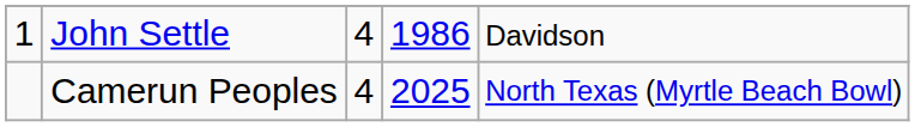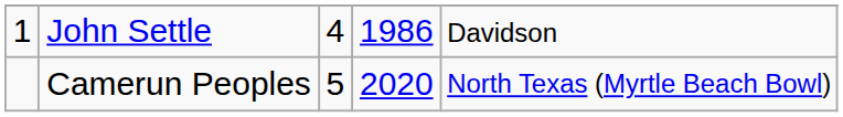Camerun Peoples | column 3: 4 -> 5
Camerun Peoples | column 4: 2025 -> 2020
